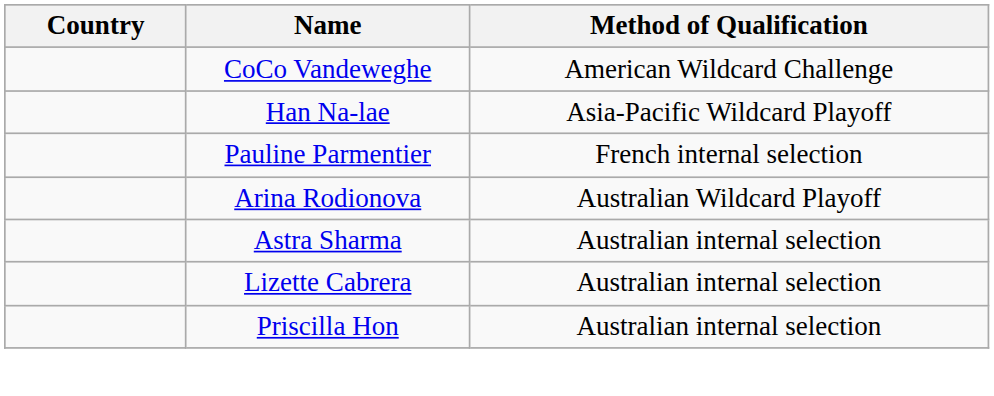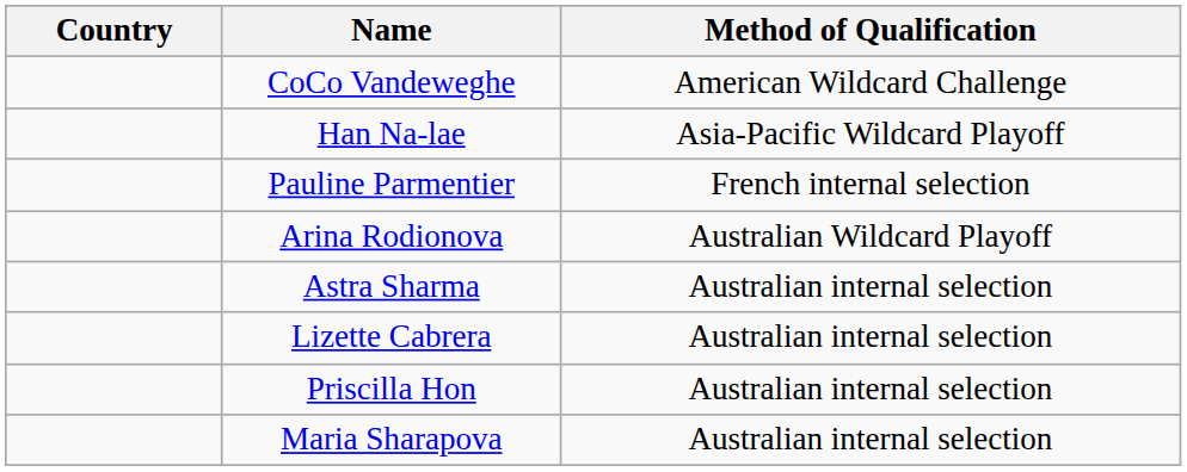+ row: Maria Sharapova | Australian internal selection
